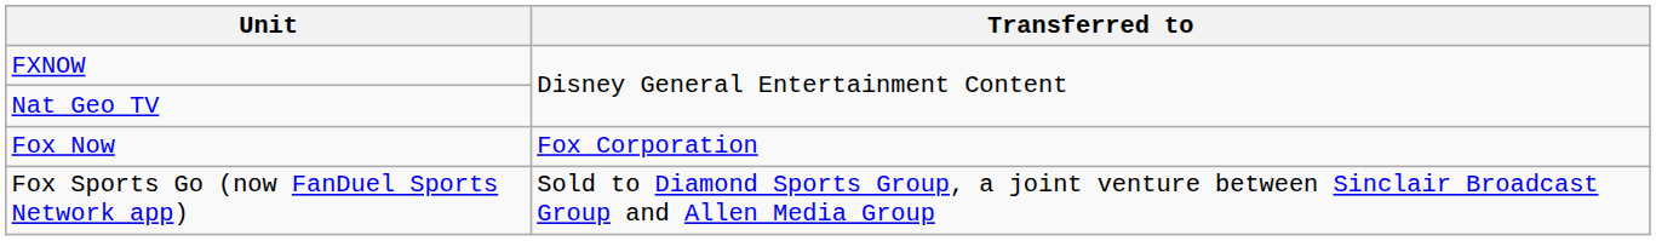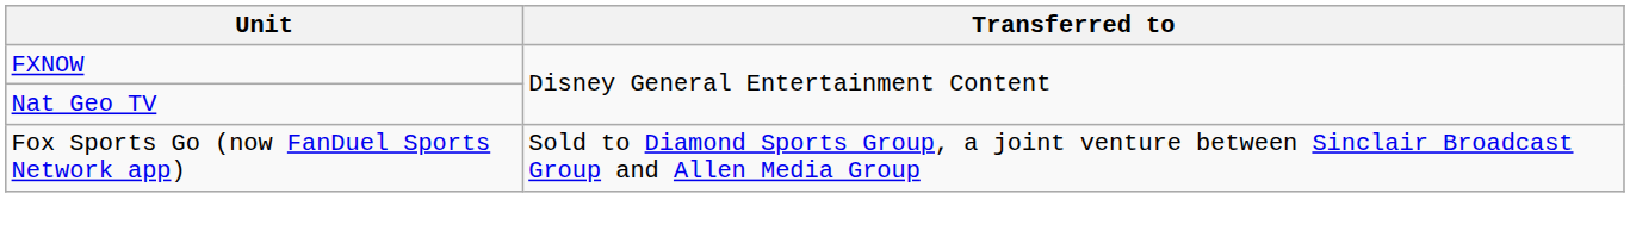- row: Fox Now | Fox Corporation
